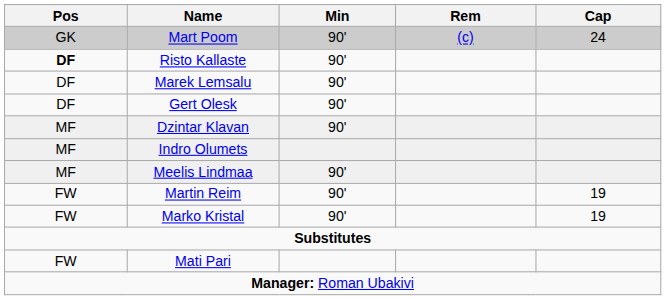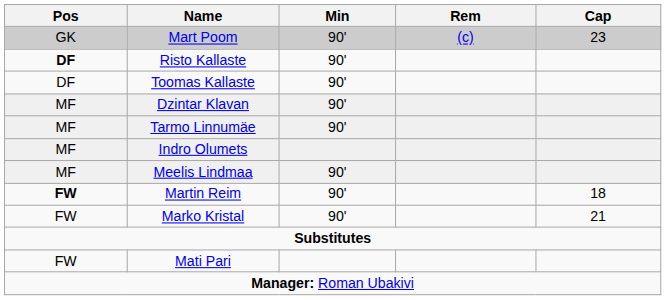Mart Poom | Cap: 24 -> 23
+ row: DF | Toomas Kallaste | 90'
- row: DF | Marek Lemsalu | 90'
- row: DF | Gert Olesk | 90'
+ row: MF | Tarmo Linnumäe | 90'
Martin Reim | Pos: normal -> bold
Martin Reim | Cap: 19 -> 18
Marko Kristal | Cap: 19 -> 21
